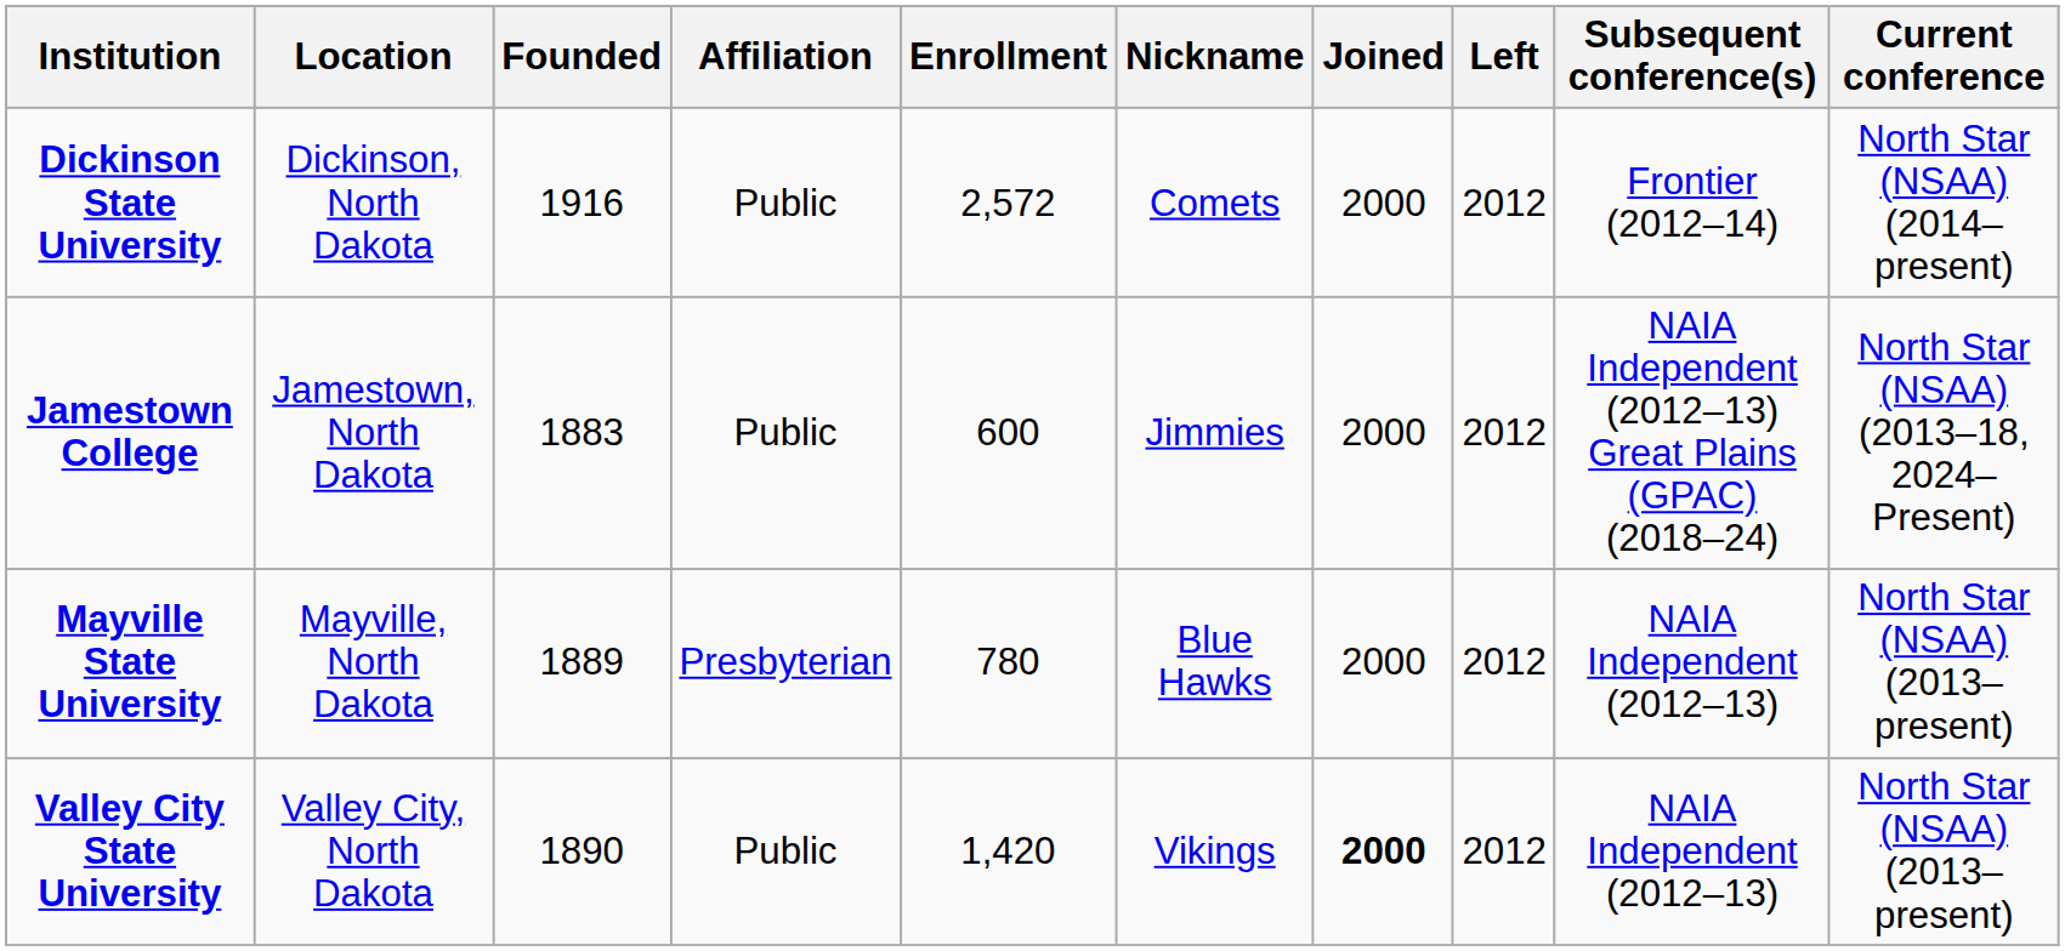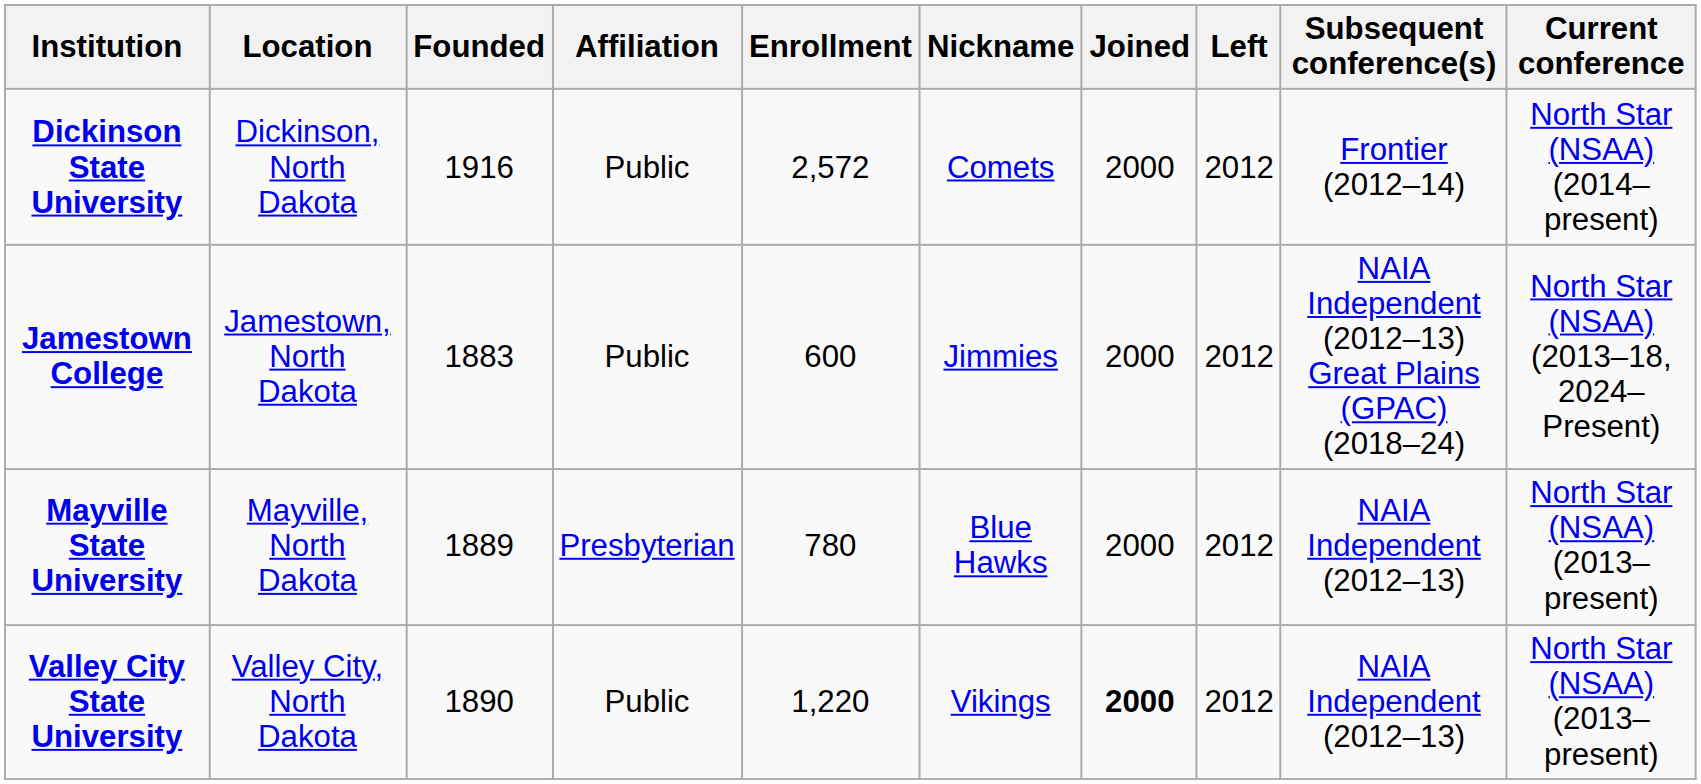Valley City State University | Enrollment: 1,420 -> 1,220
